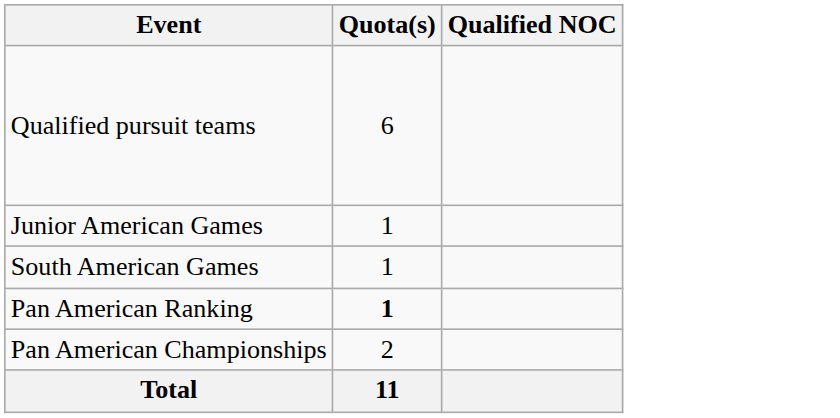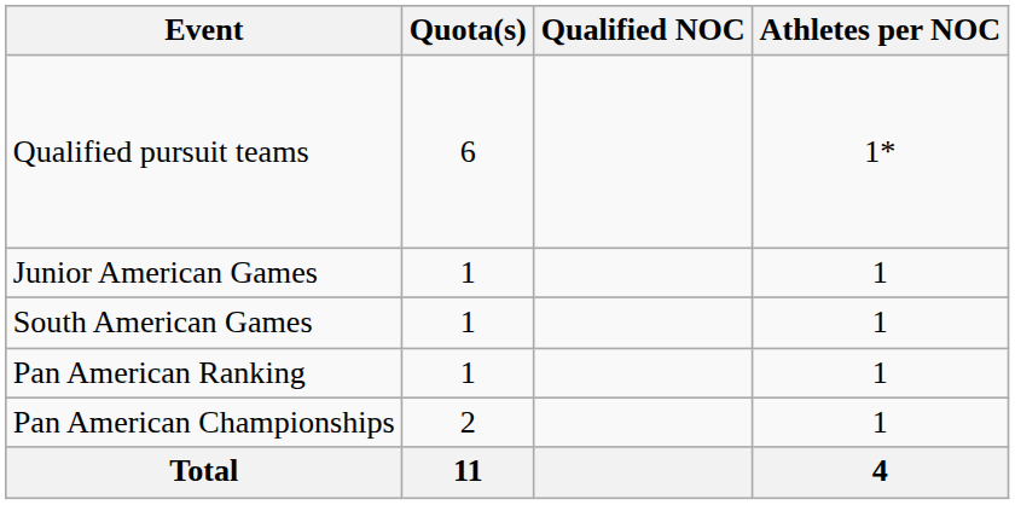+ column: Athletes per NOC | 1* | 1 | 1 | 1 | 1 | 4
Pan American Ranking | Quota(s): bold -> normal
